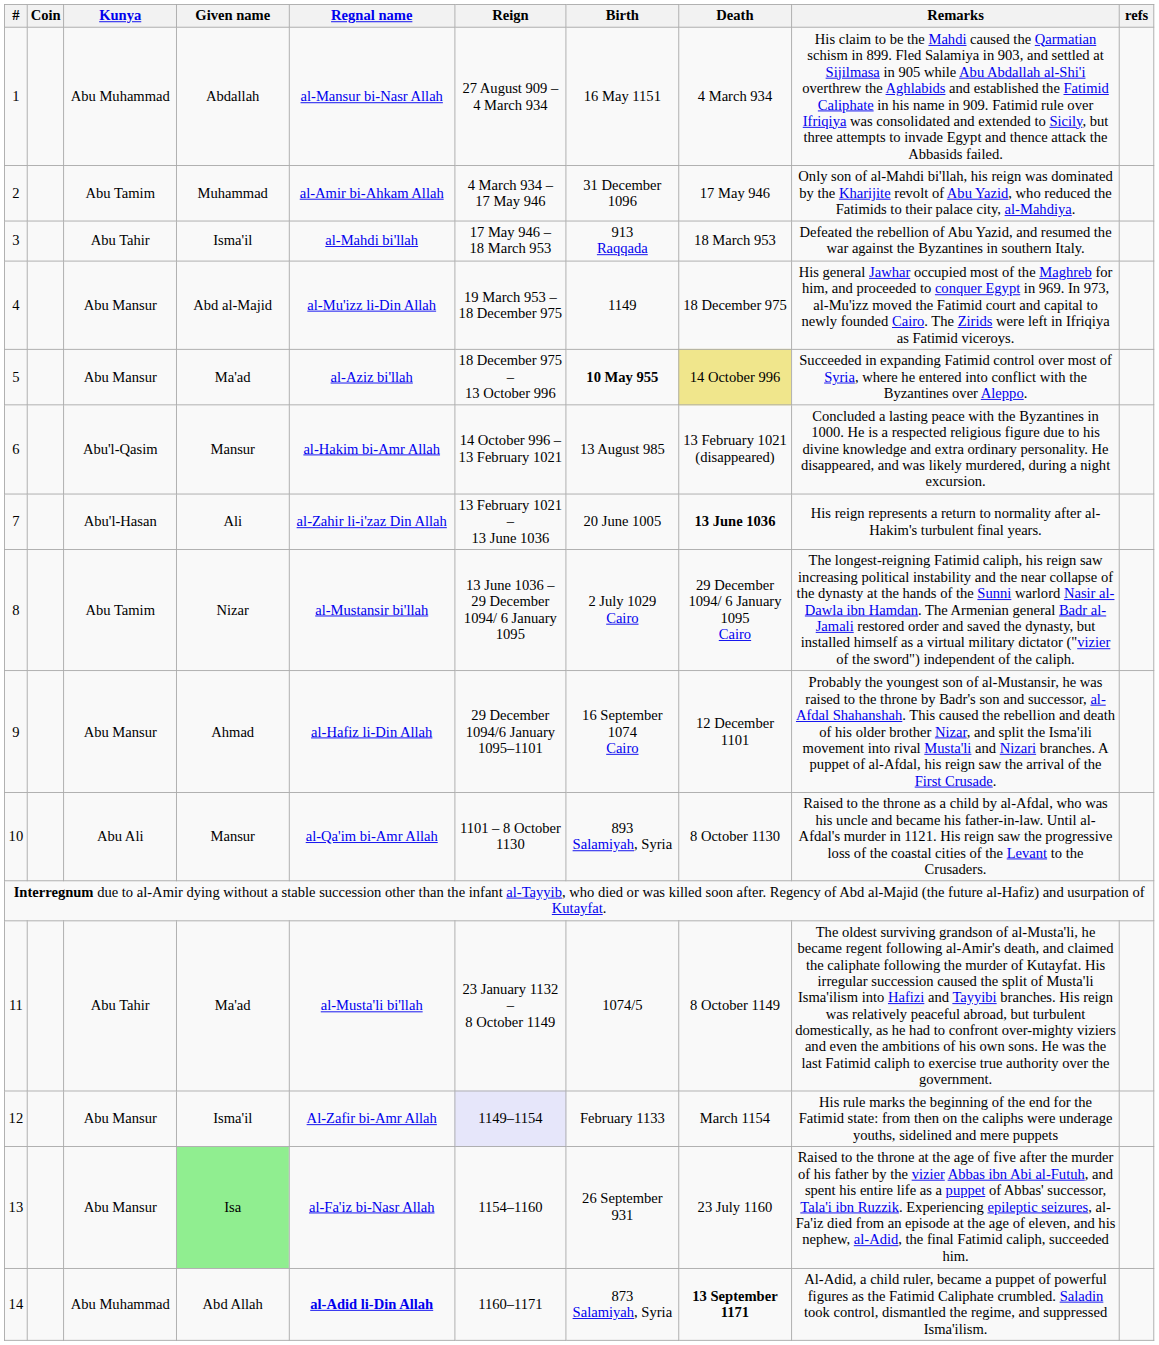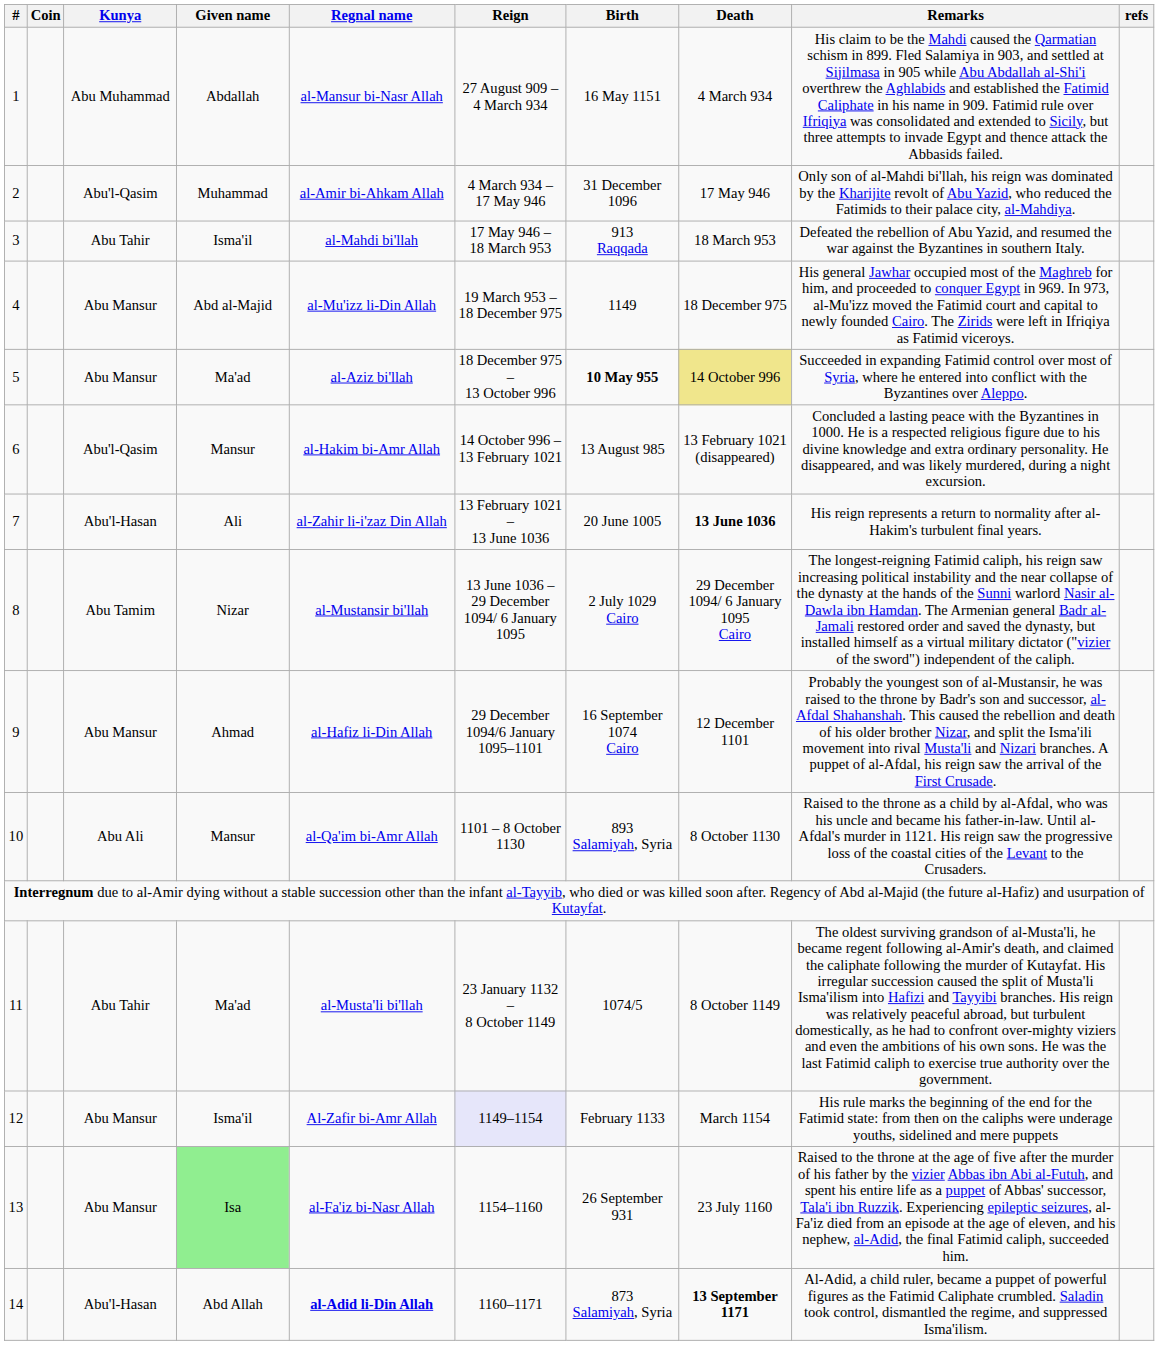2 | Kunya: Abu Tamim -> Abu'l-Qasim
14 | Kunya: Abu Muhammad -> Abu'l-Hasan
